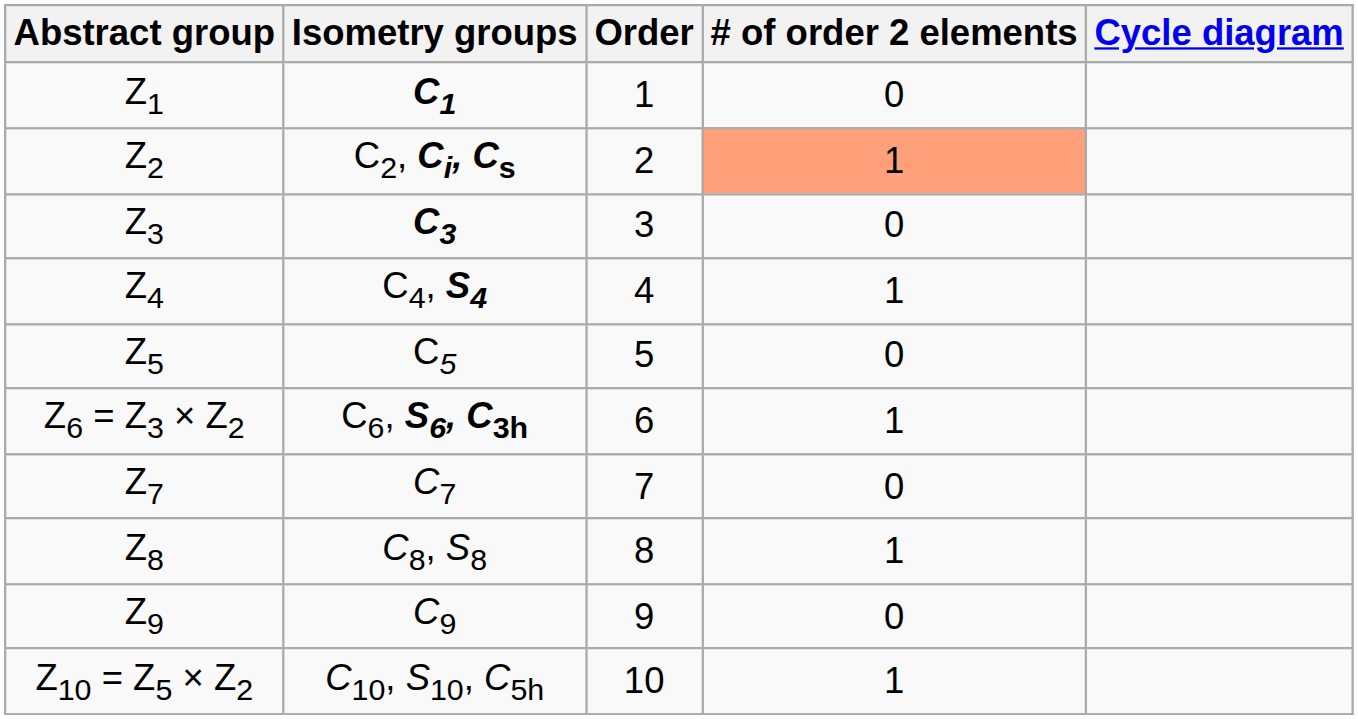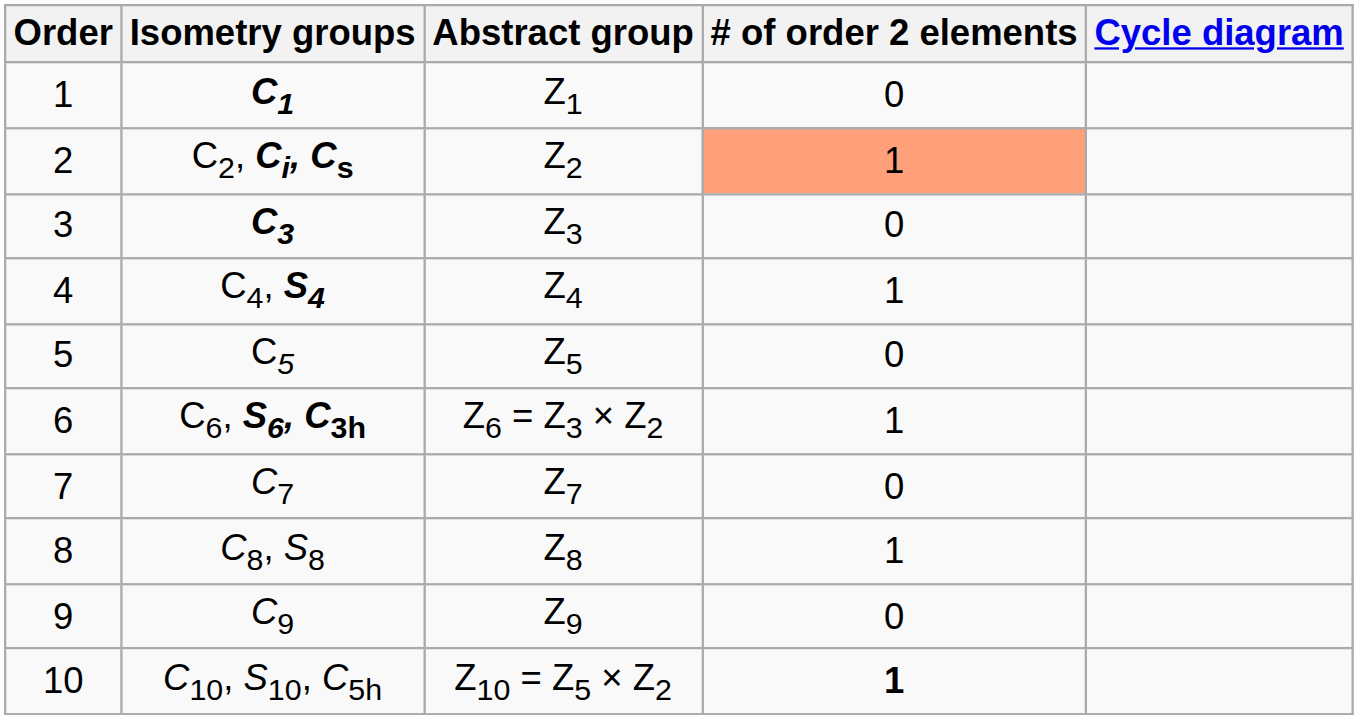columns swapped: Order <-> Abstract group
C10, S10, C5h | # of order 2 elements: normal -> bold
